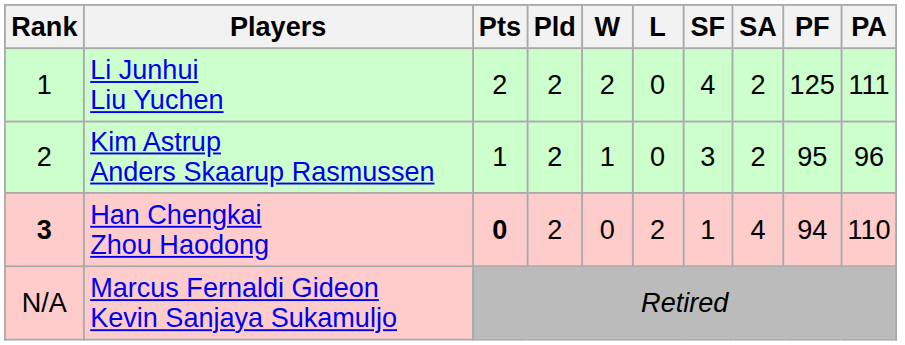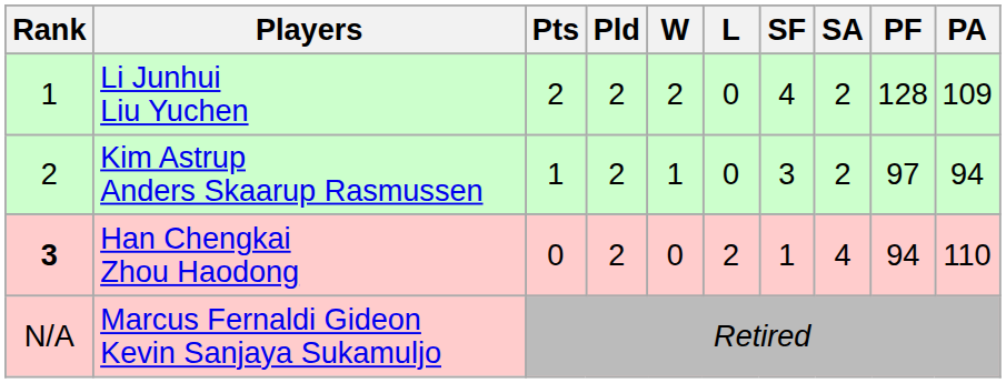Li Junhui Liu Yuchen | PF: 125 -> 128
Li Junhui Liu Yuchen | PA: 111 -> 109
Kim Astrup Anders Skaarup Rasmussen | PF: 95 -> 97
Kim Astrup Anders Skaarup Rasmussen | PA: 96 -> 94
Han Chengkai Zhou Haodong | Pts: bold -> normal
